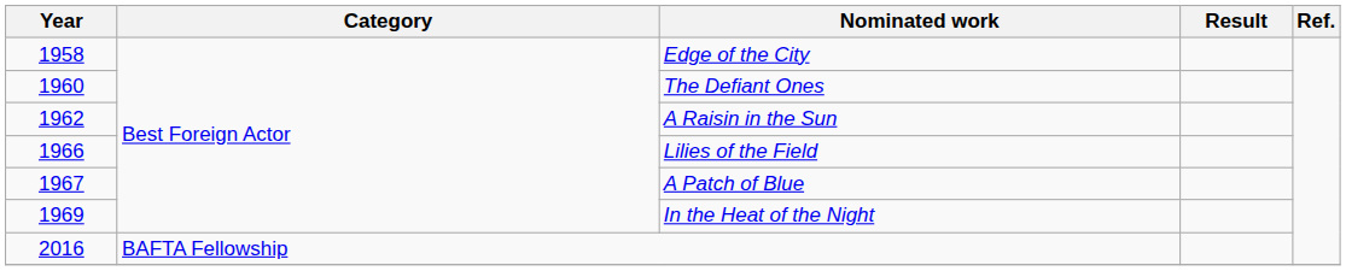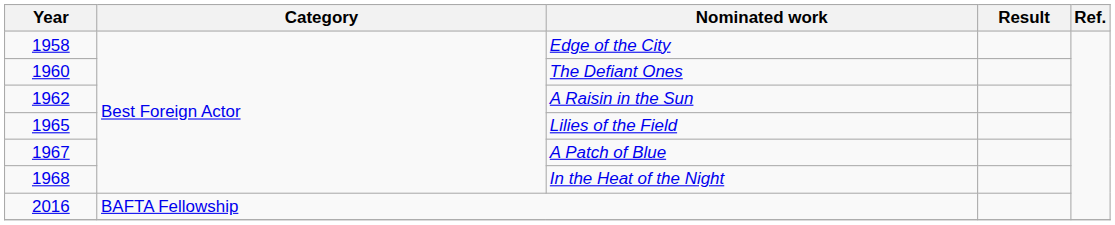Lilies of the Field | Year: 1966 -> 1965
In the Heat of the Night | Year: 1969 -> 1968
